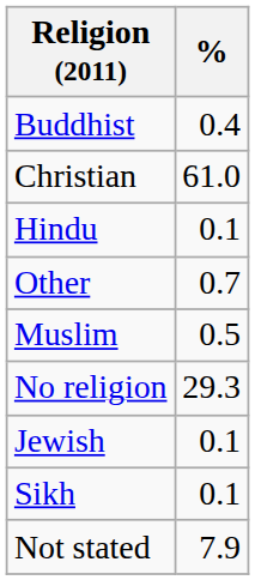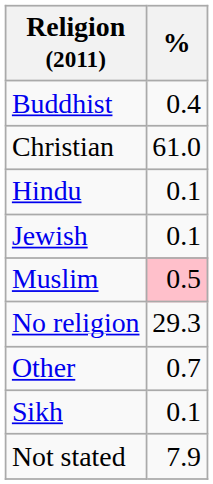rows swapped: Jewish <-> Other
Muslim | %: no background -> pink background
